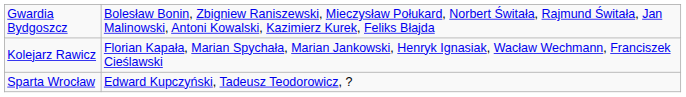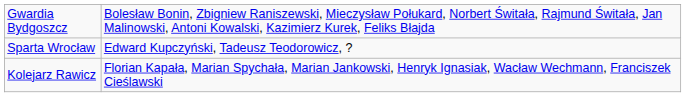rows swapped: Kolejarz Rawicz <-> Sparta Wrocław
